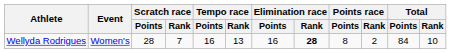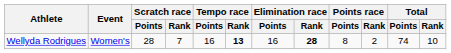Wellyda Rodrigues | Tempo race / Rank: normal -> bold
Wellyda Rodrigues | Total / Points: 84 -> 74
